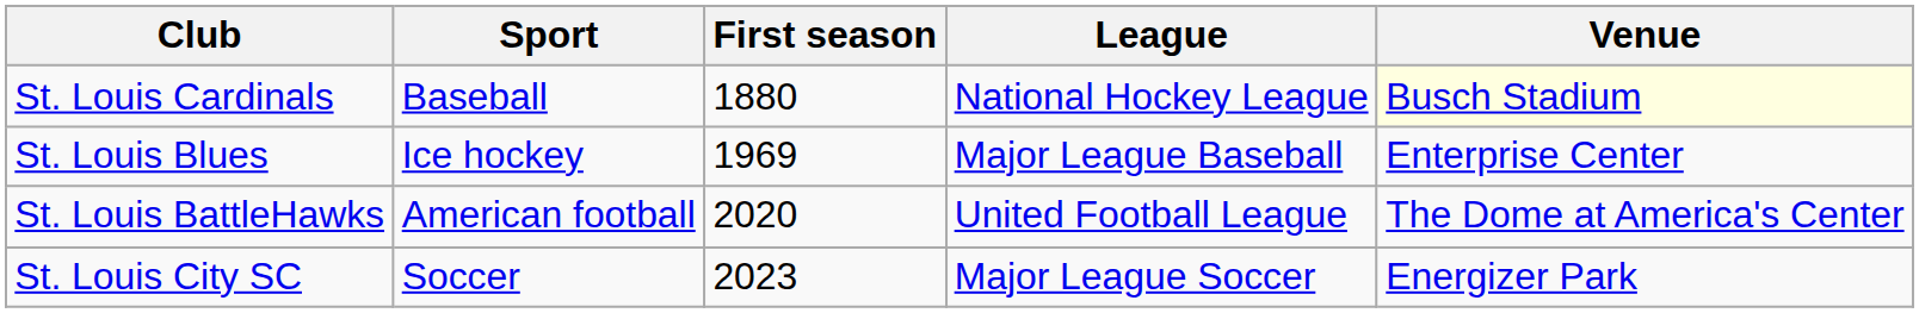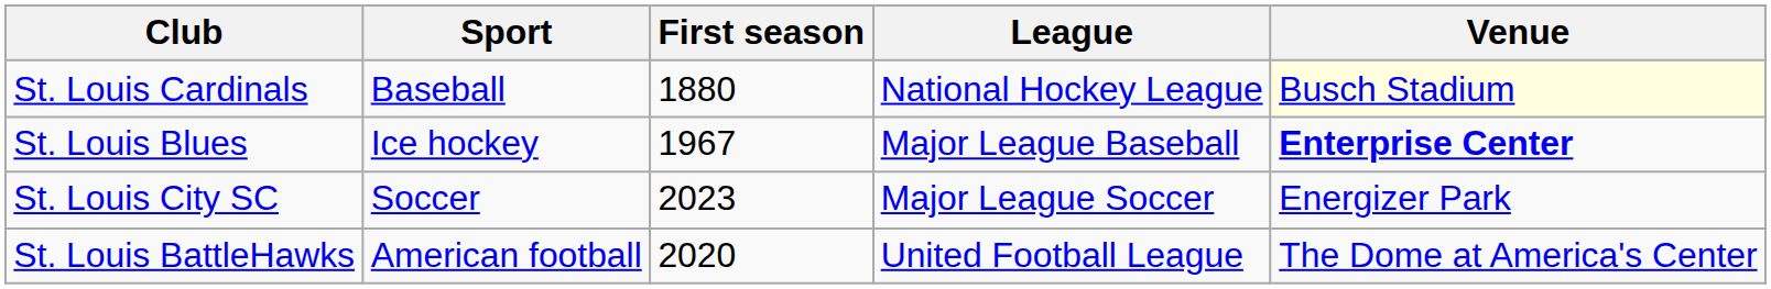St. Louis Blues | First season: 1969 -> 1967
St. Louis Blues | Venue: normal -> bold
rows swapped: St. Louis City SC <-> St. Louis BattleHawks
